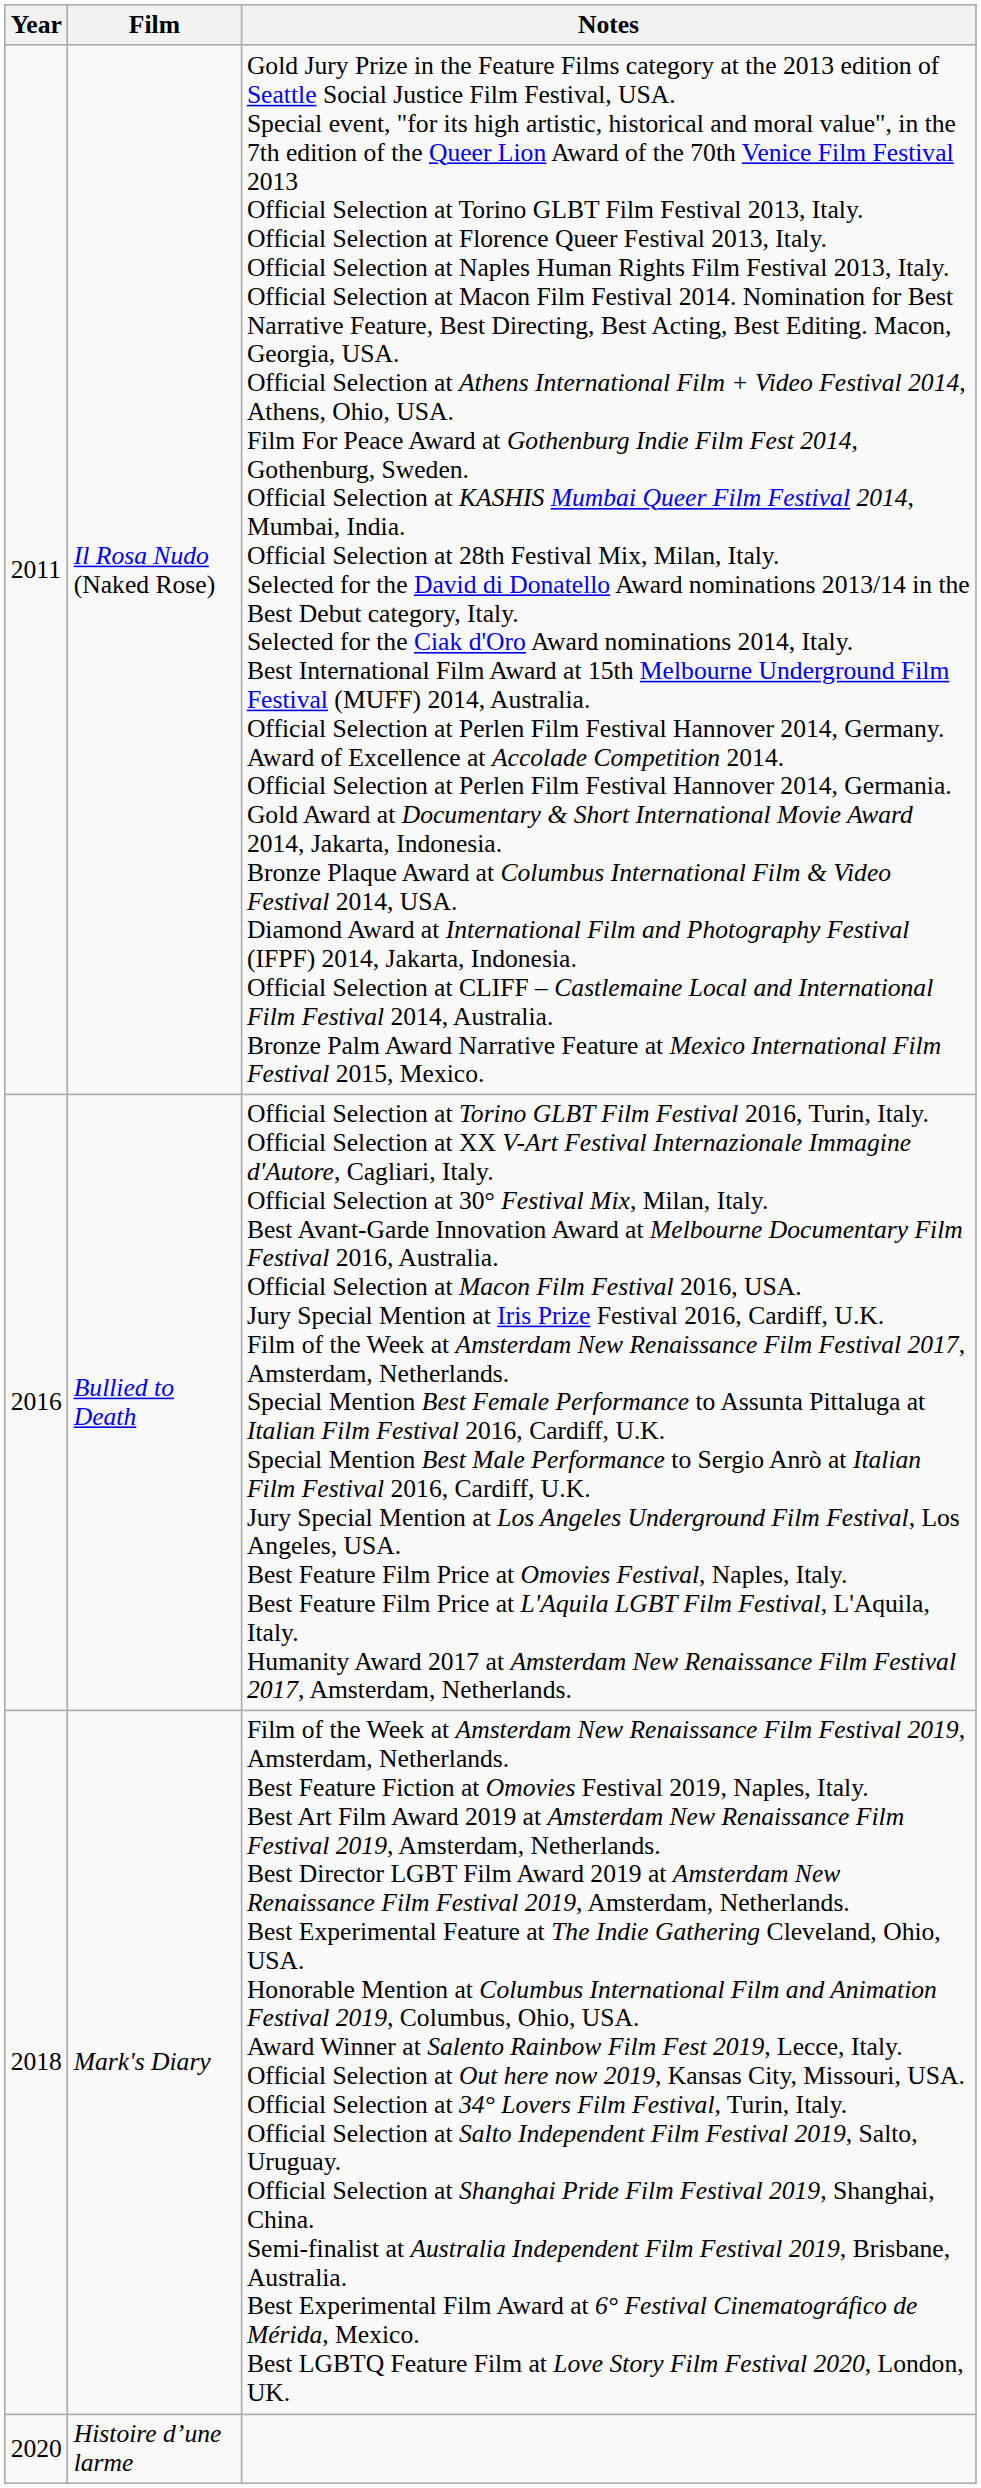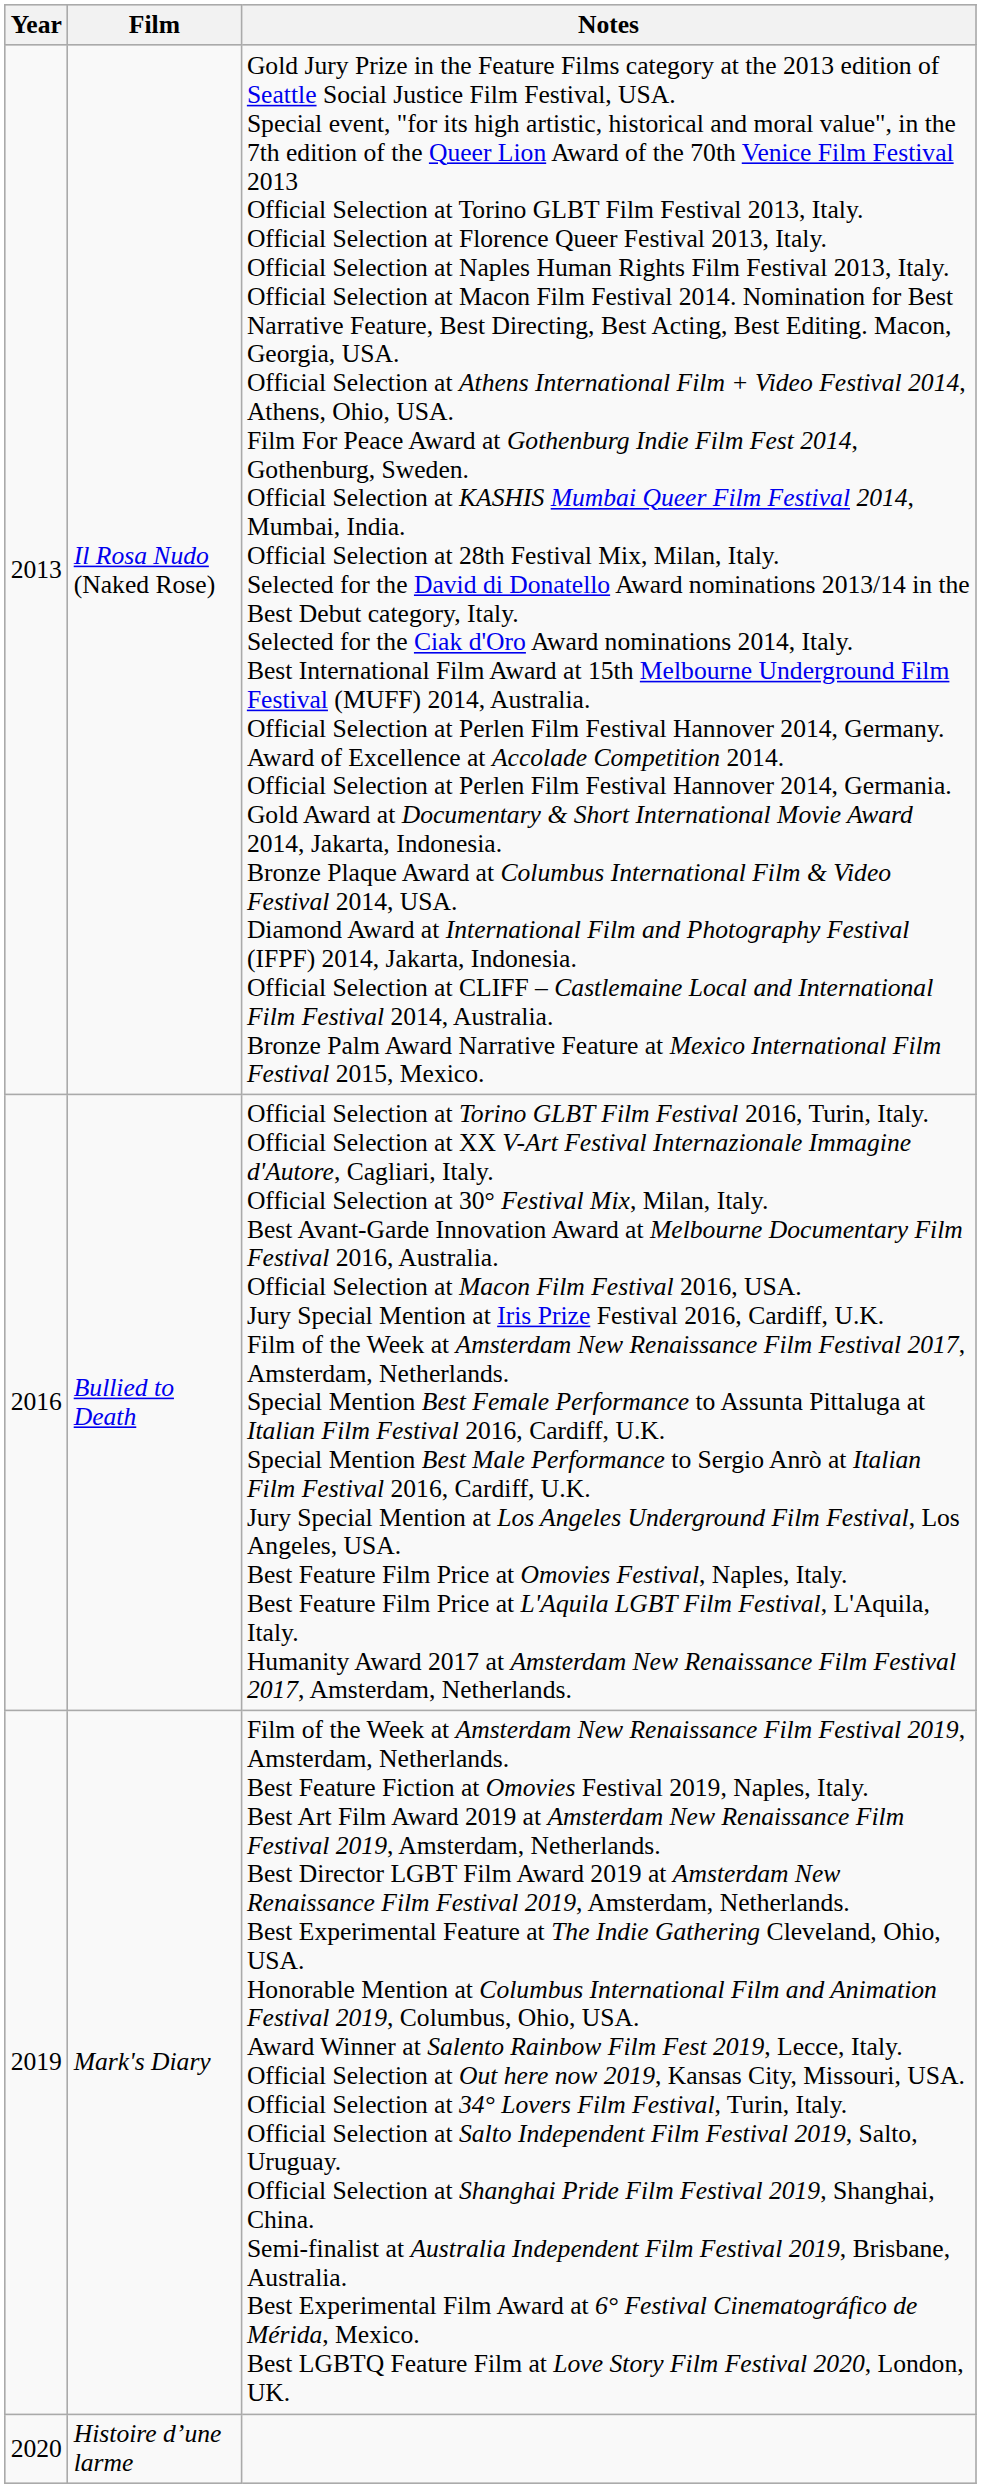Il Rosa Nudo (Naked Rose) | Year: 2011 -> 2013
Mark's Diary | Year: 2018 -> 2019
